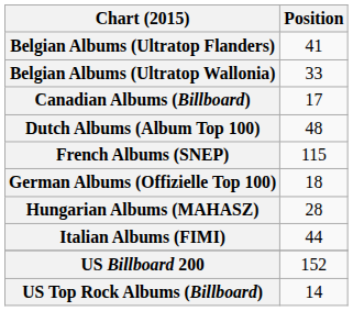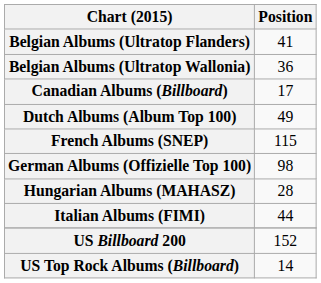Belgian Albums (Ultratop Wallonia) | Position: 33 -> 36
Dutch Albums (Album Top 100) | Position: 48 -> 49
German Albums (Offizielle Top 100) | Position: 18 -> 98
